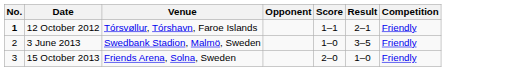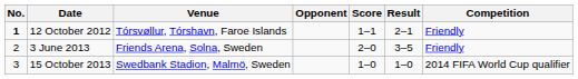3 June 2013 | Venue: Swedbank Stadion, Malmö, Sweden -> Friends Arena, Solna, Sweden
3 June 2013 | Score: 1–0 -> 2–0
15 October 2013 | Venue: Friends Arena, Solna, Sweden -> Swedbank Stadion, Malmö, Sweden
15 October 2013 | Score: 2–0 -> 1–0
15 October 2013 | Competition: Friendly -> 2014 FIFA World Cup qualifier
